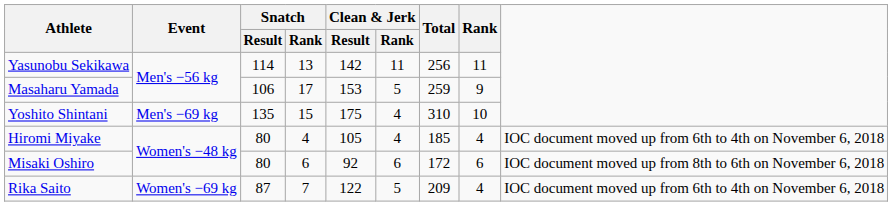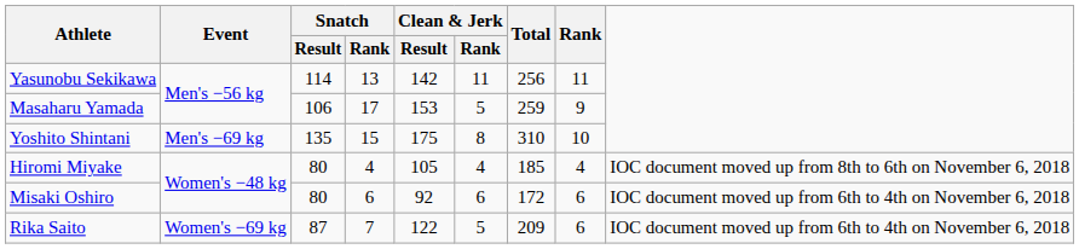Yoshito Shintani | Clean & Jerk / Rank: 4 -> 8
Hiromi Miyake | column 9: IOC document moved up from 6th to 4th on November 6, 2018 -> IOC document moved up from 8th to 6th on November 6, 2018
Misaki Oshiro | column 9: IOC document moved up from 8th to 6th on November 6, 2018 -> IOC document moved up from 6th to 4th on November 6, 2018
Rika Saito | Rank: 4 -> 6
